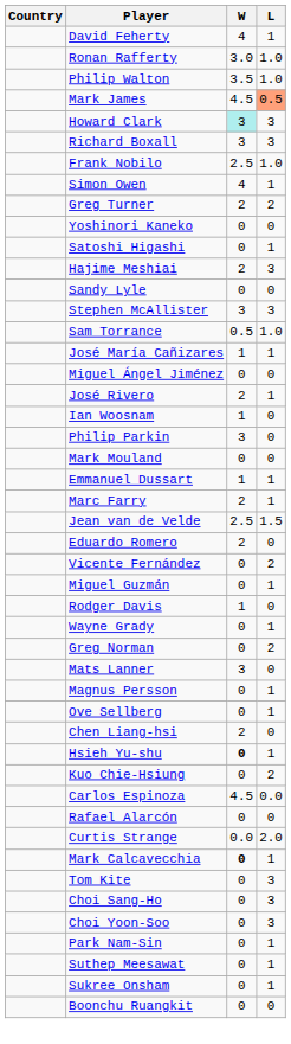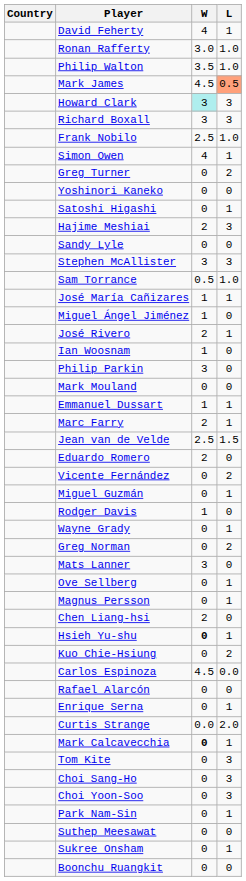Greg Turner | W: 2 -> 0
Miguel Ángel Jiménez | W: 0 -> 1
rows swapped: Magnus Persson <-> Ove Sellberg
+ row: Enrique Serna | 0 | 1
Suthep Meesawat | L: 1 -> 0
